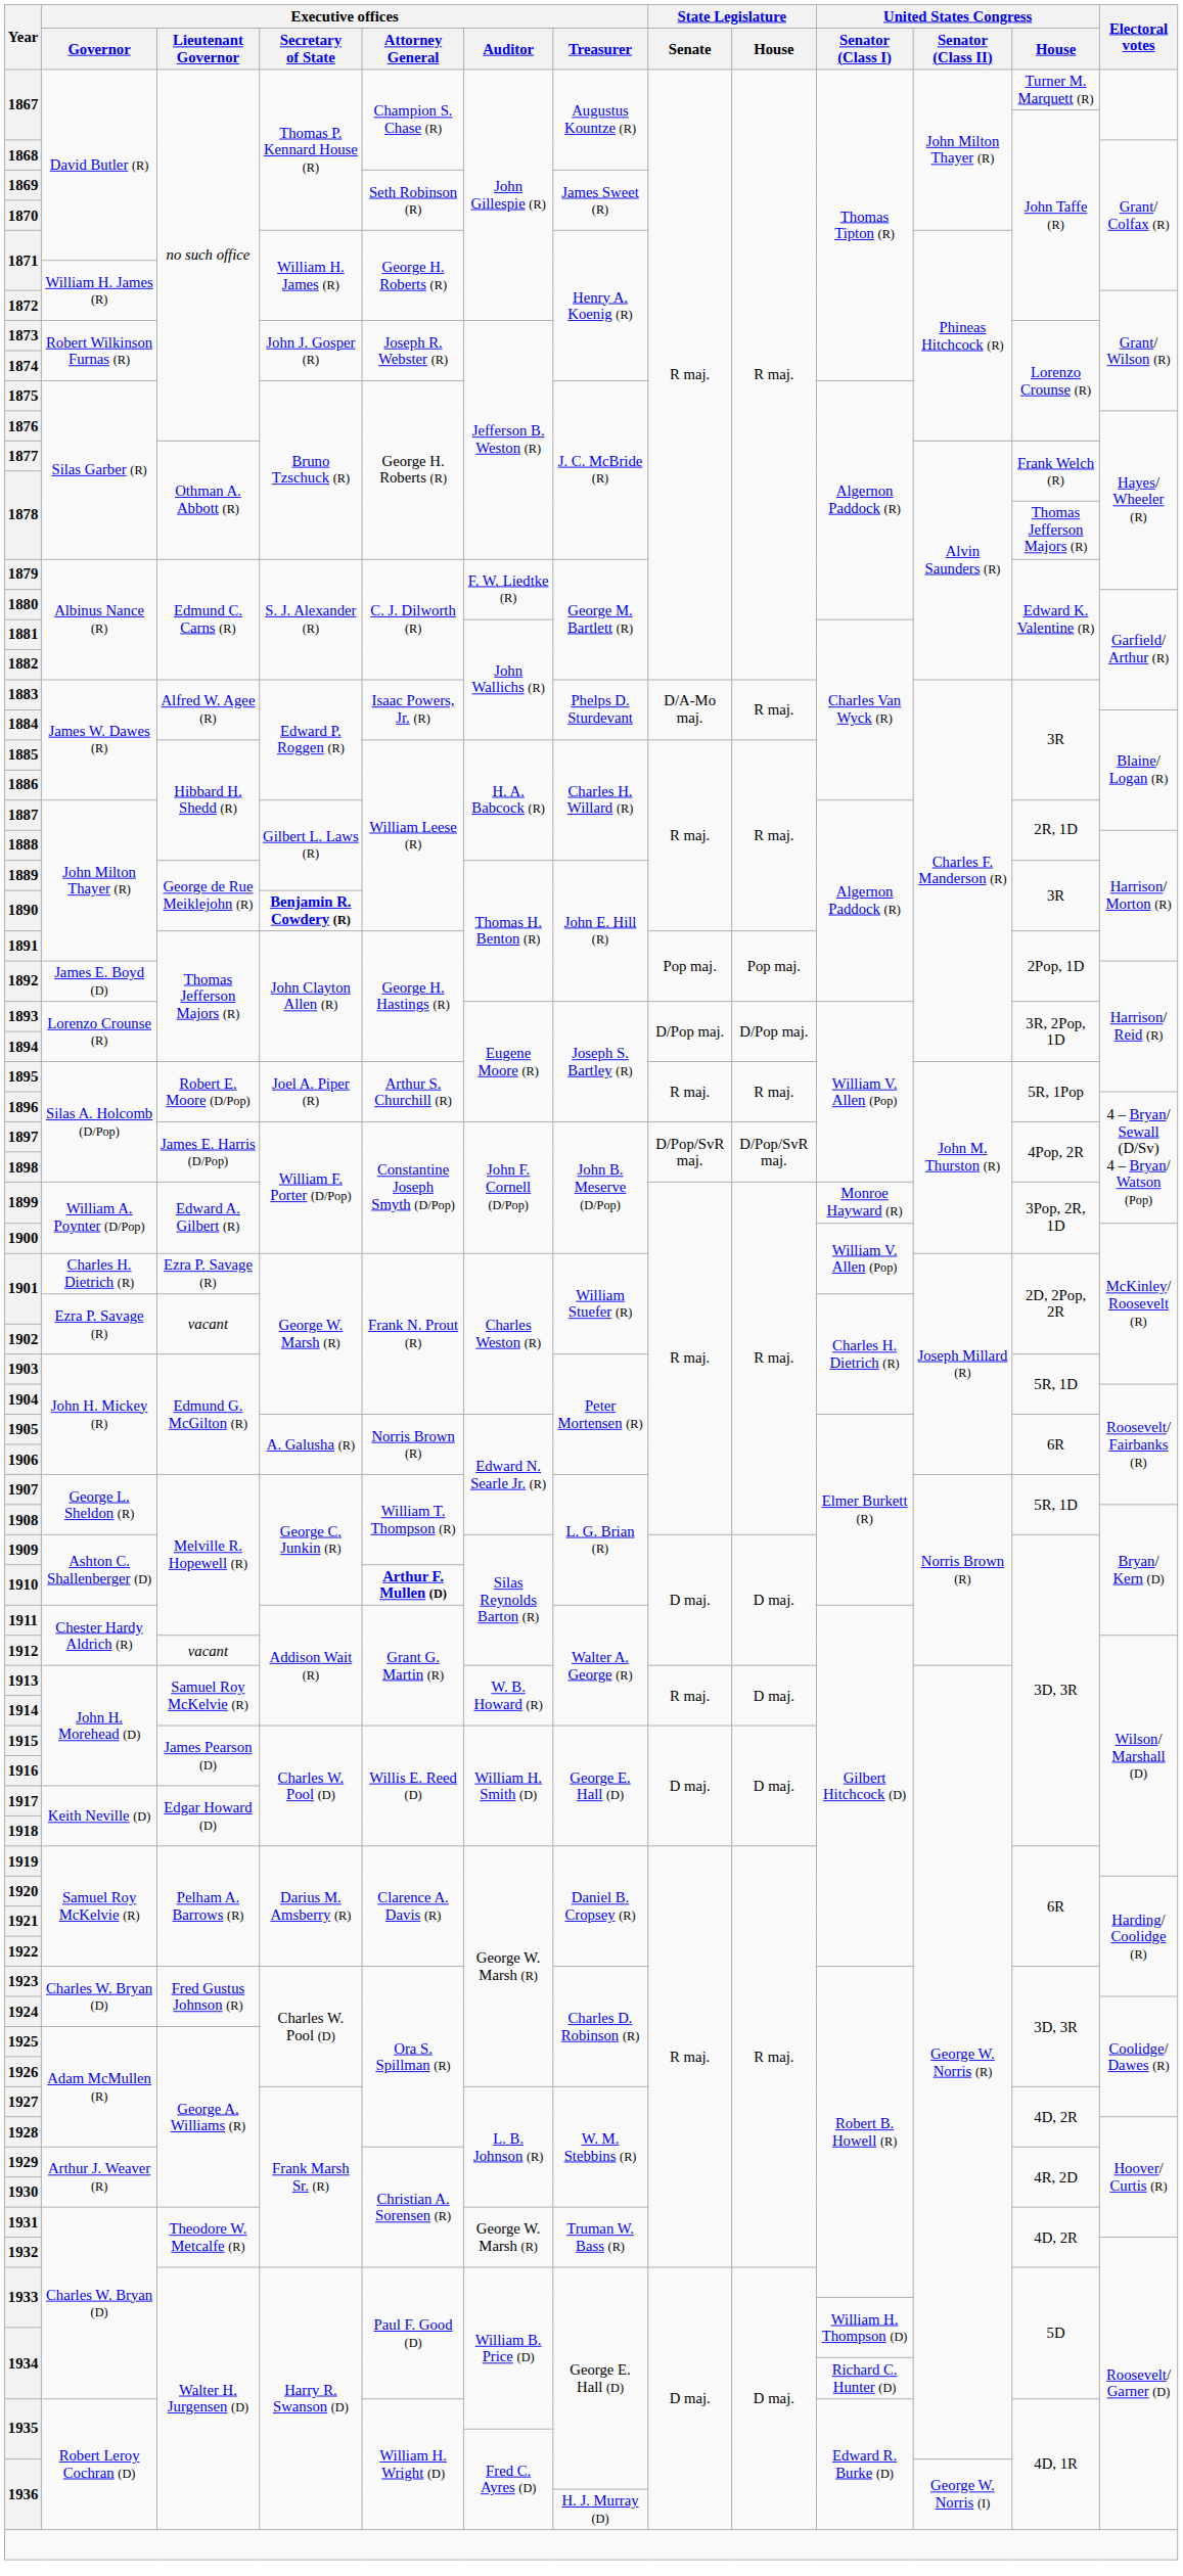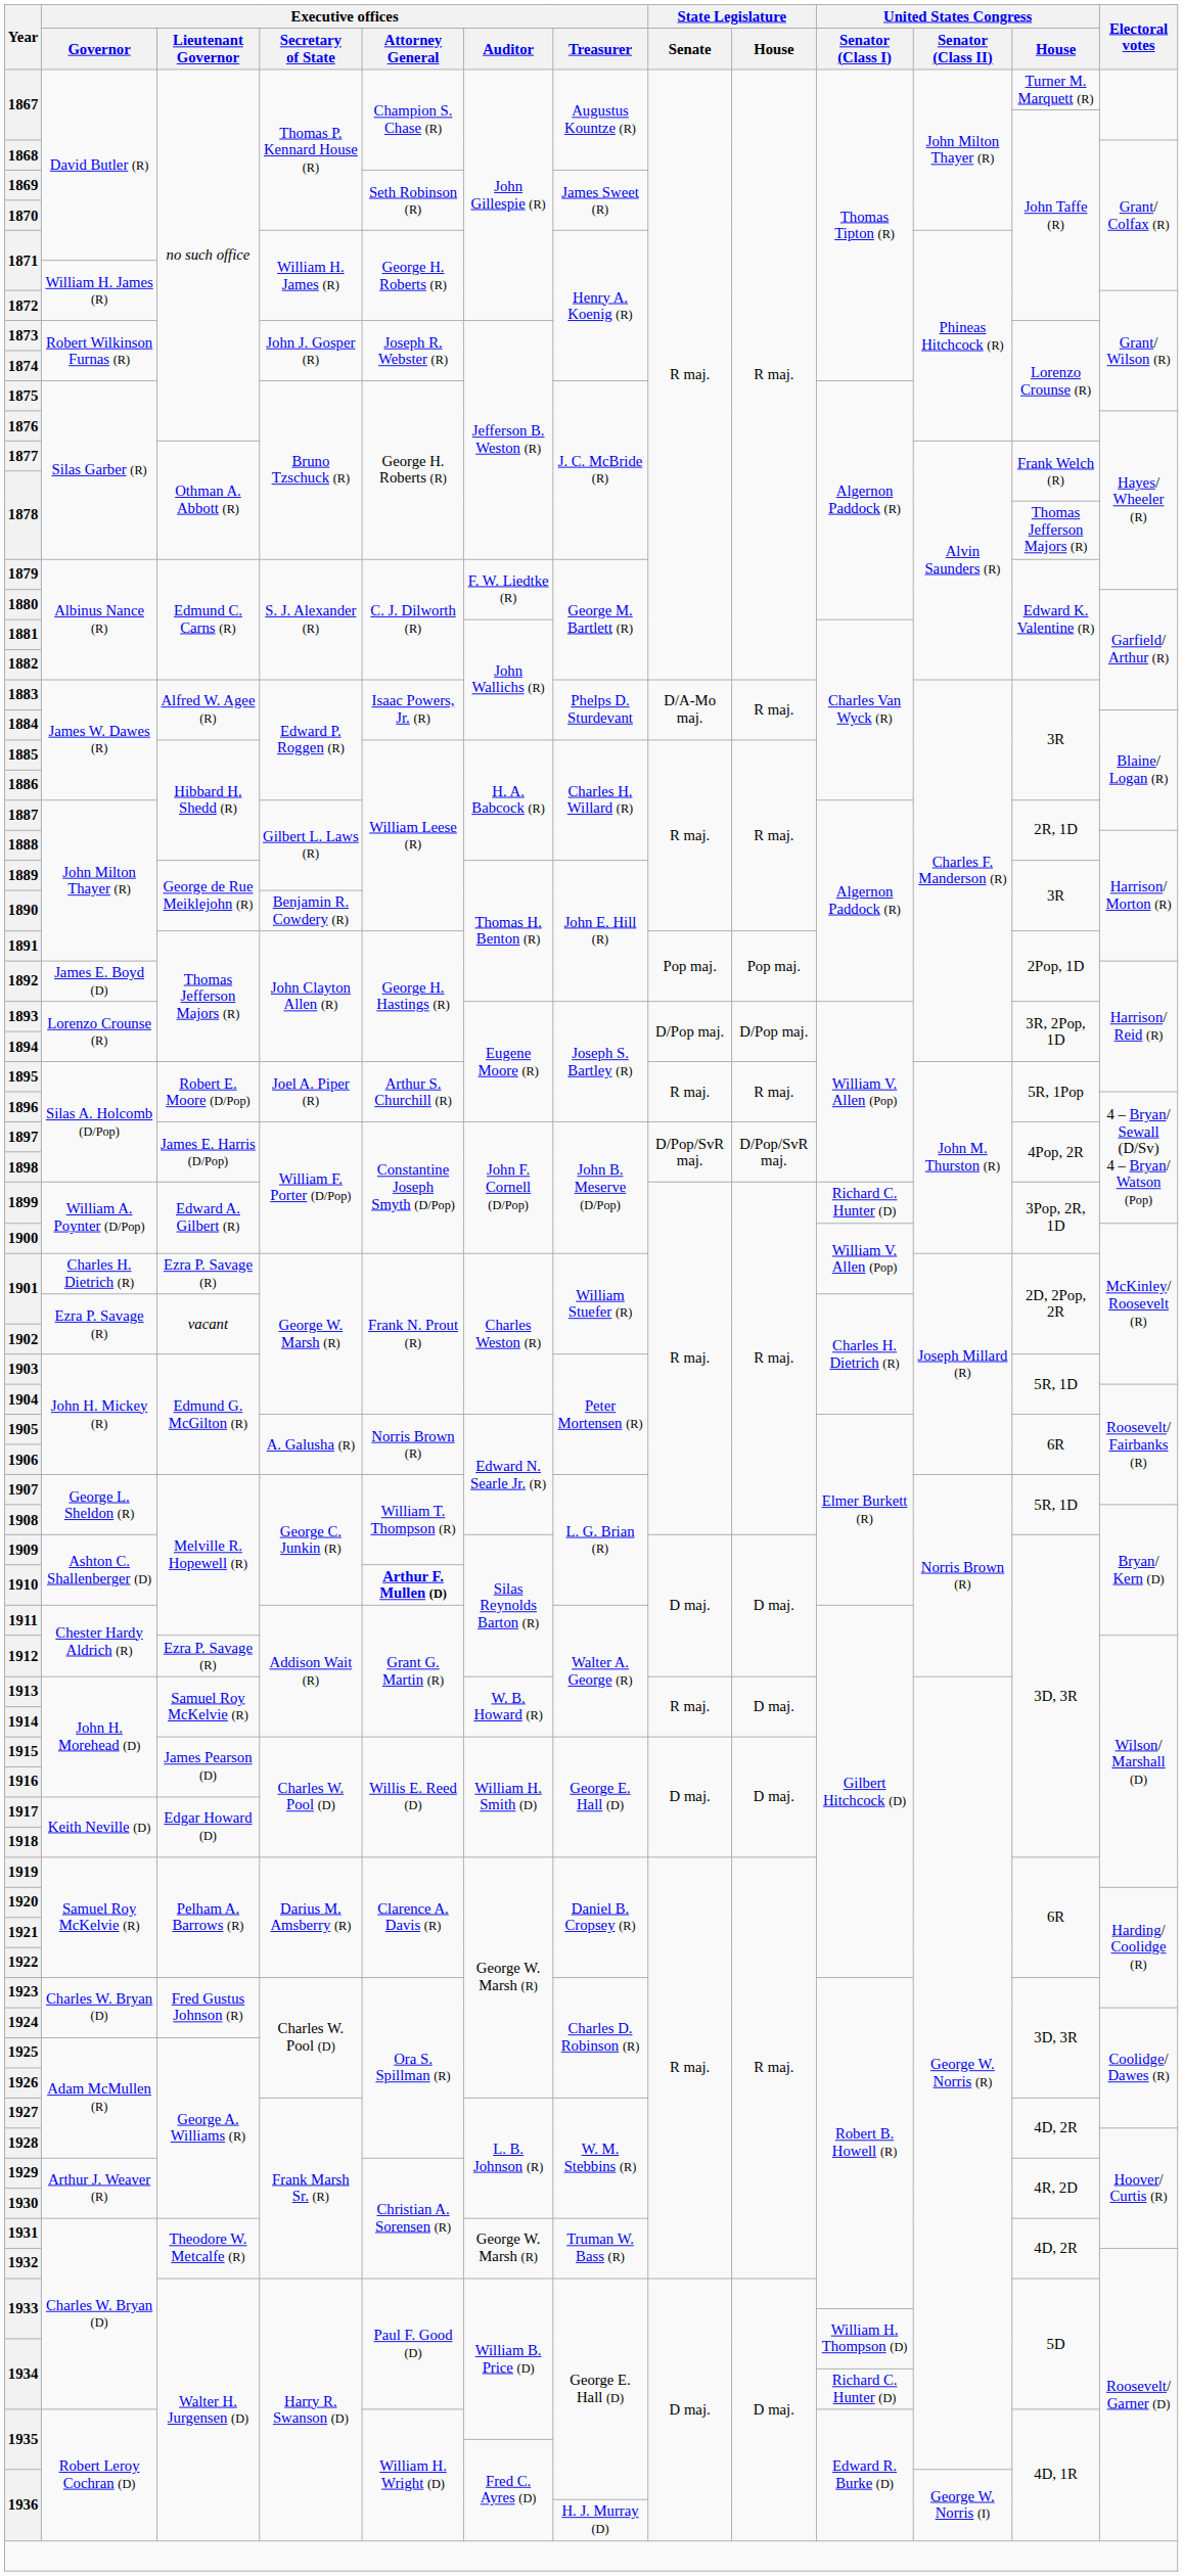1890 | Executive offices / Secretary of State: bold -> normal
1899 | United States Congress / Senator (Class I): Monroe Hayward (R) -> Richard C. Hunter (D)
1912 | Executive offices / Lieutenant Governor: vacant -> Ezra P. Savage (R)
